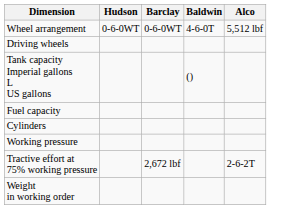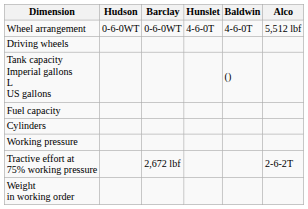+ column: Hunslet | 4-6-0T
